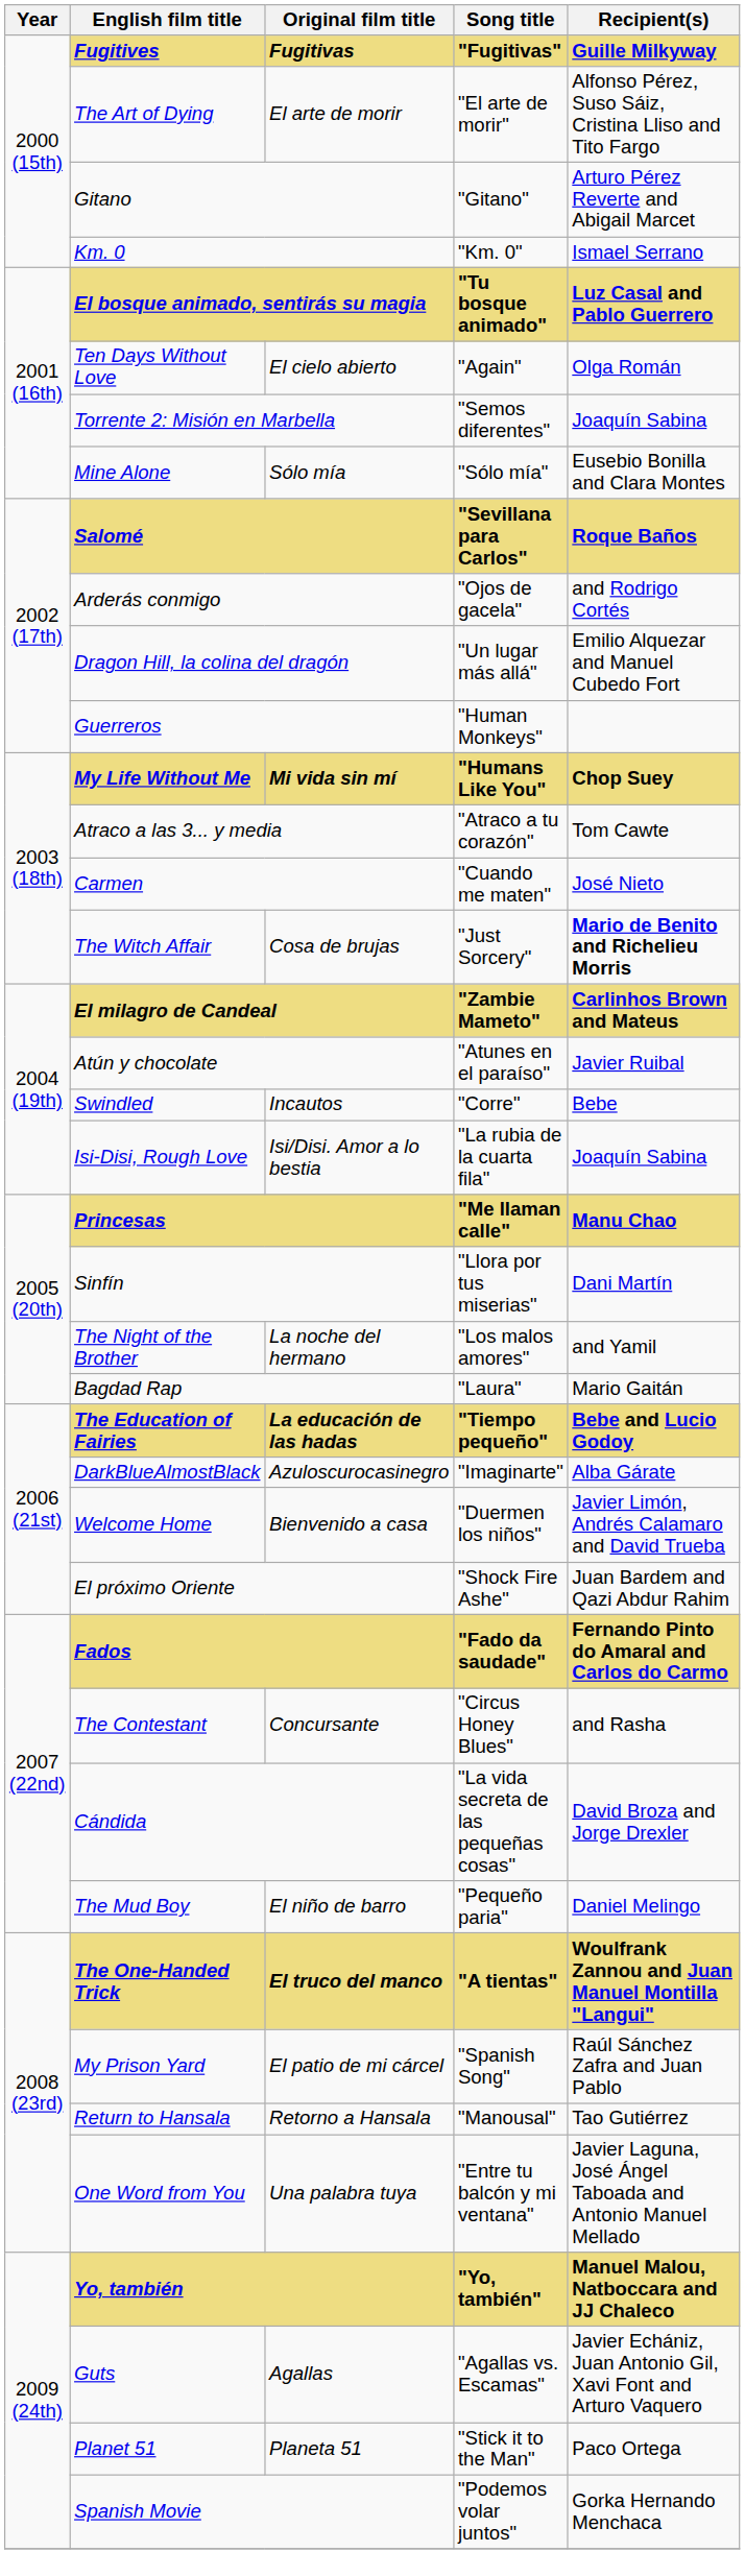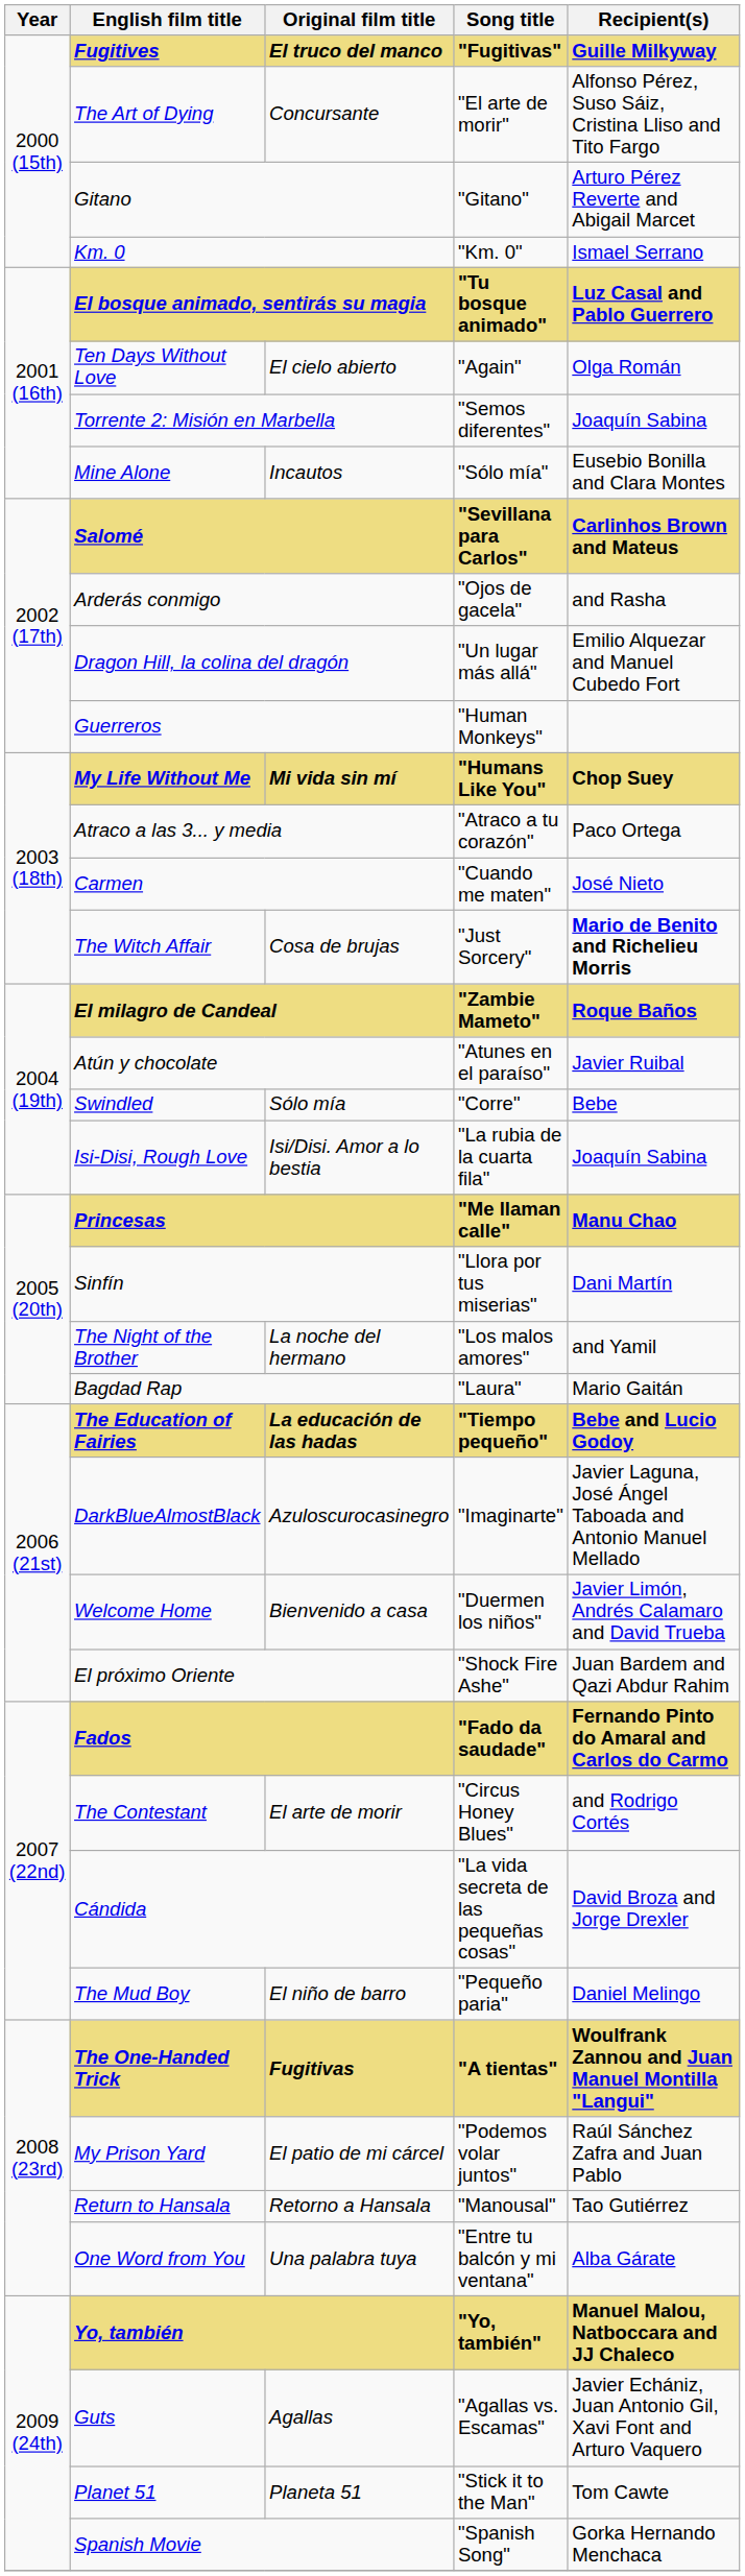Fugitives | Original film title: Fugitivas -> El truco del manco
The Art of Dying | Original film title: El arte de morir -> Concursante
Mine Alone | Original film title: Sólo mía -> Incautos
Salomé | Recipient(s): Roque Baños -> Carlinhos Brown and Mateus
Arderás conmigo | Recipient(s): and Rodrigo Cortés -> and Rasha
Atraco a las 3... y media | Recipient(s): Tom Cawte -> Paco Ortega
El milagro de Candeal | Recipient(s): Carlinhos Brown and Mateus -> Roque Baños
Swindled | Original film title: Incautos -> Sólo mía
DarkBlueAlmostBlack | Recipient(s): Alba Gárate -> Javier Laguna, José Ángel Taboada and Antonio Manuel Mellado
The Contestant | Original film title: Concursante -> El arte de morir
The Contestant | Recipient(s): and Rasha -> and Rodrigo Cortés
The One-Handed Trick | Original film title: El truco del manco -> Fugitivas
My Prison Yard | Song title: "Spanish Song" -> "Podemos volar juntos"
One Word from You | Recipient(s): Javier Laguna, José Ángel Taboada and Antonio Manuel Mellado -> Alba Gárate
Planet 51 | Recipient(s): Paco Ortega -> Tom Cawte
Spanish Movie | Song title: "Podemos volar juntos" -> "Spanish Song"
